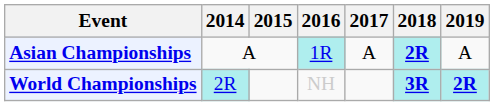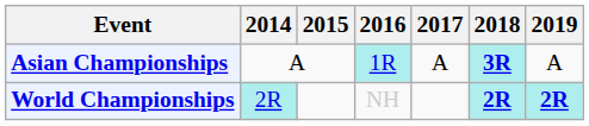Asian Championships | 2018: 2R -> 3R
World Championships | 2018: 3R -> 2R
